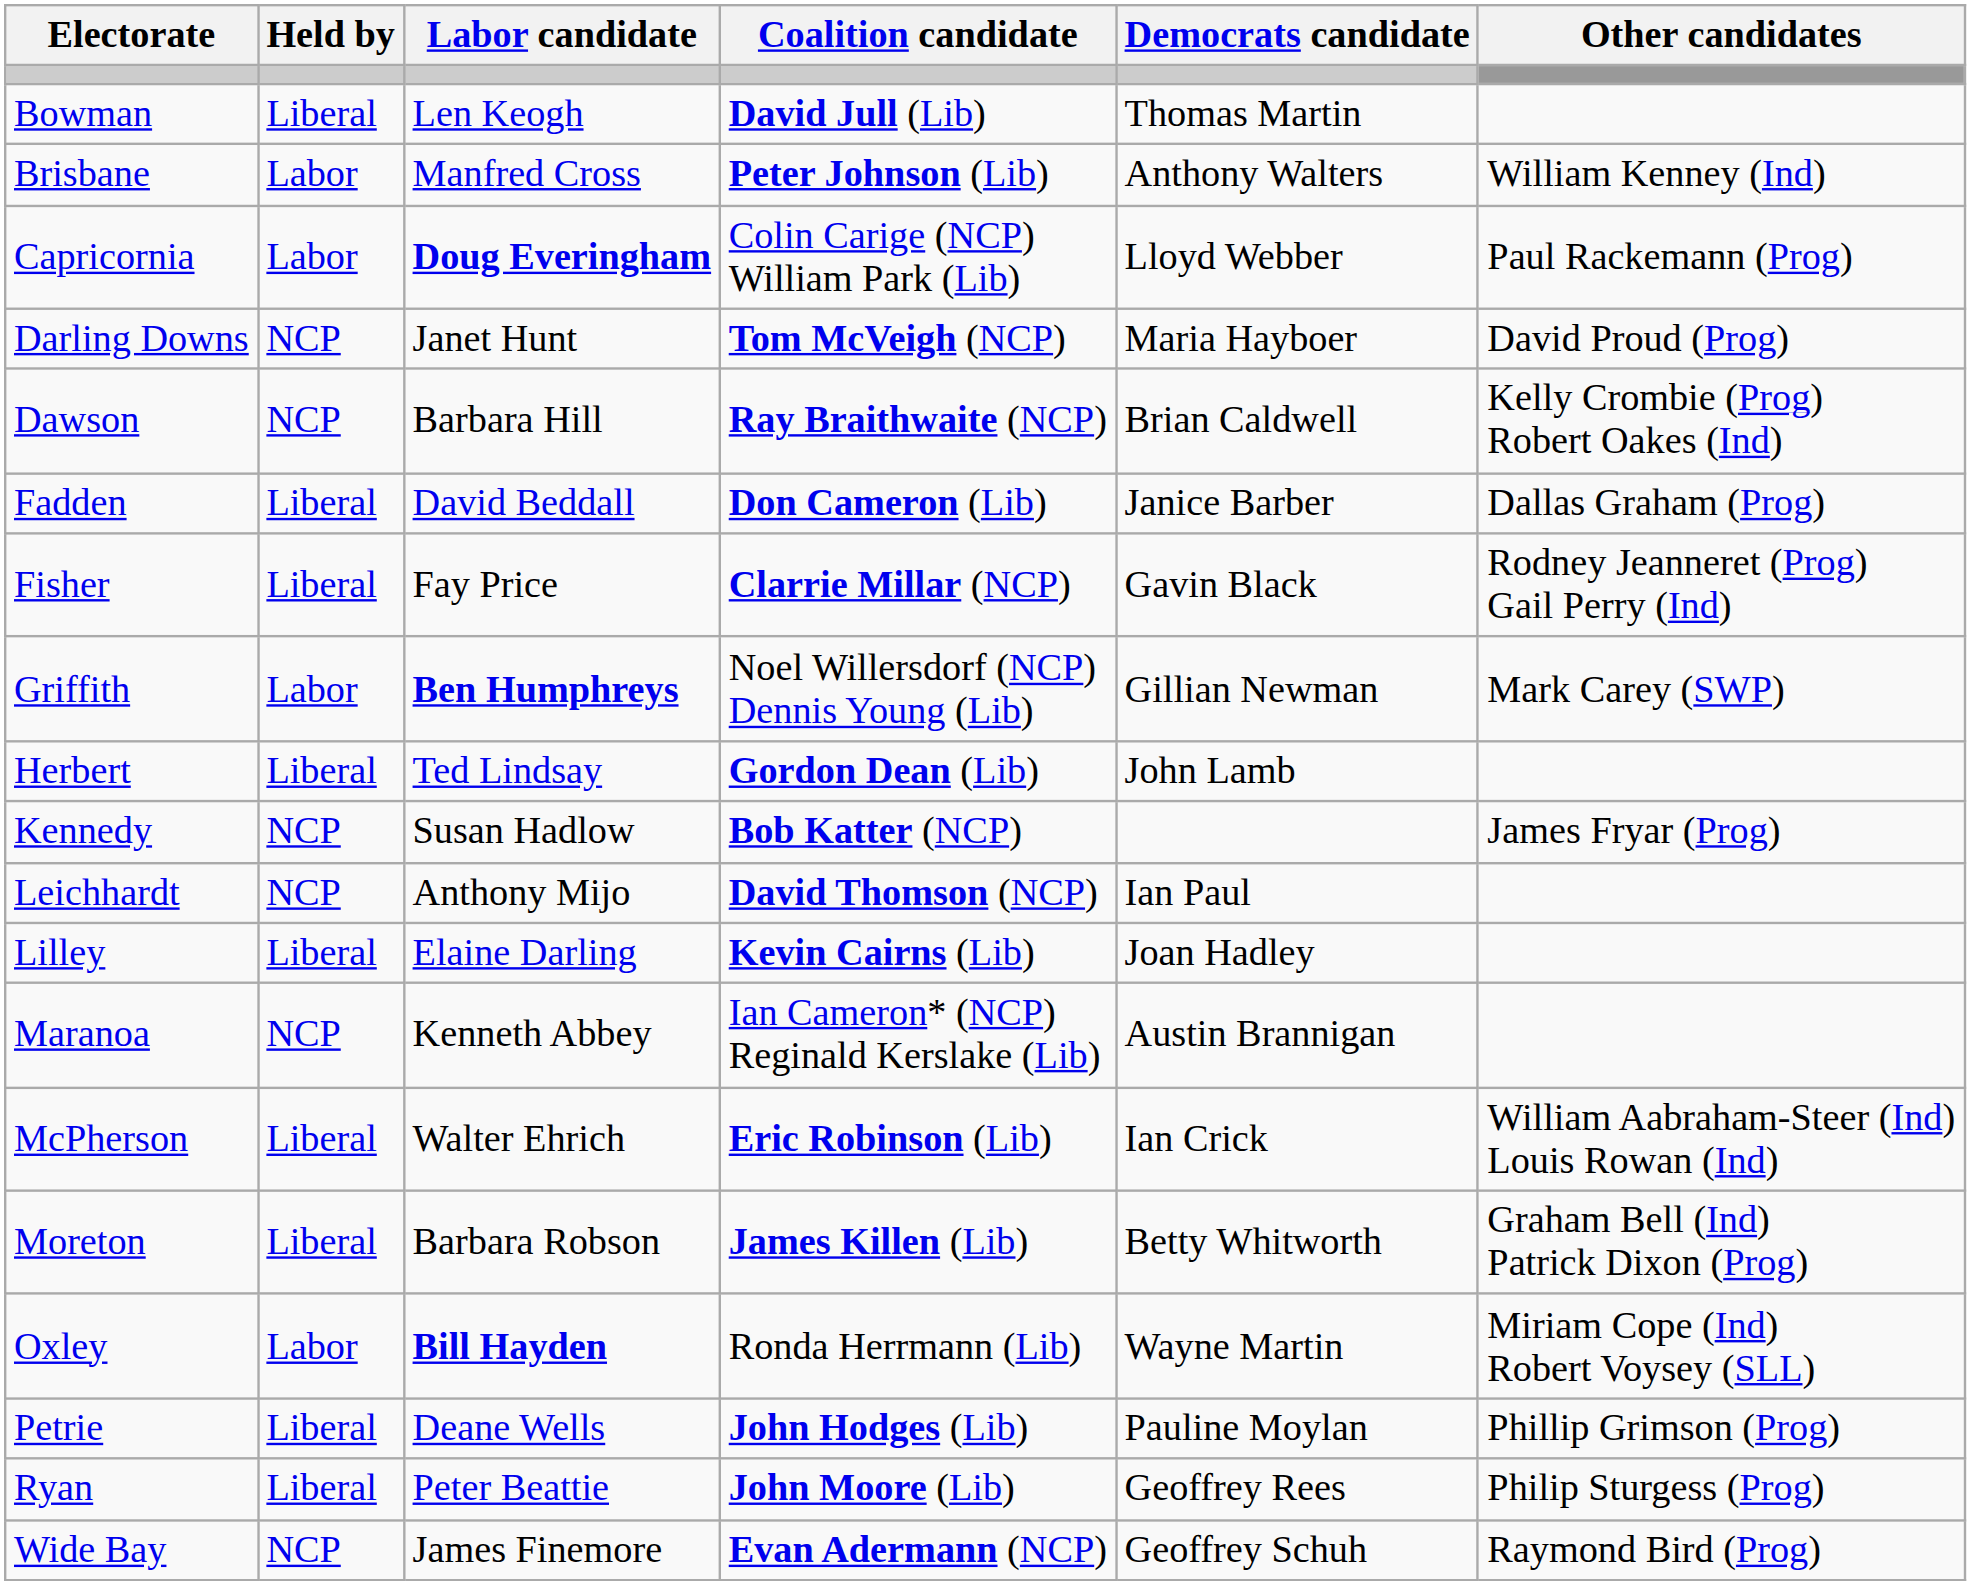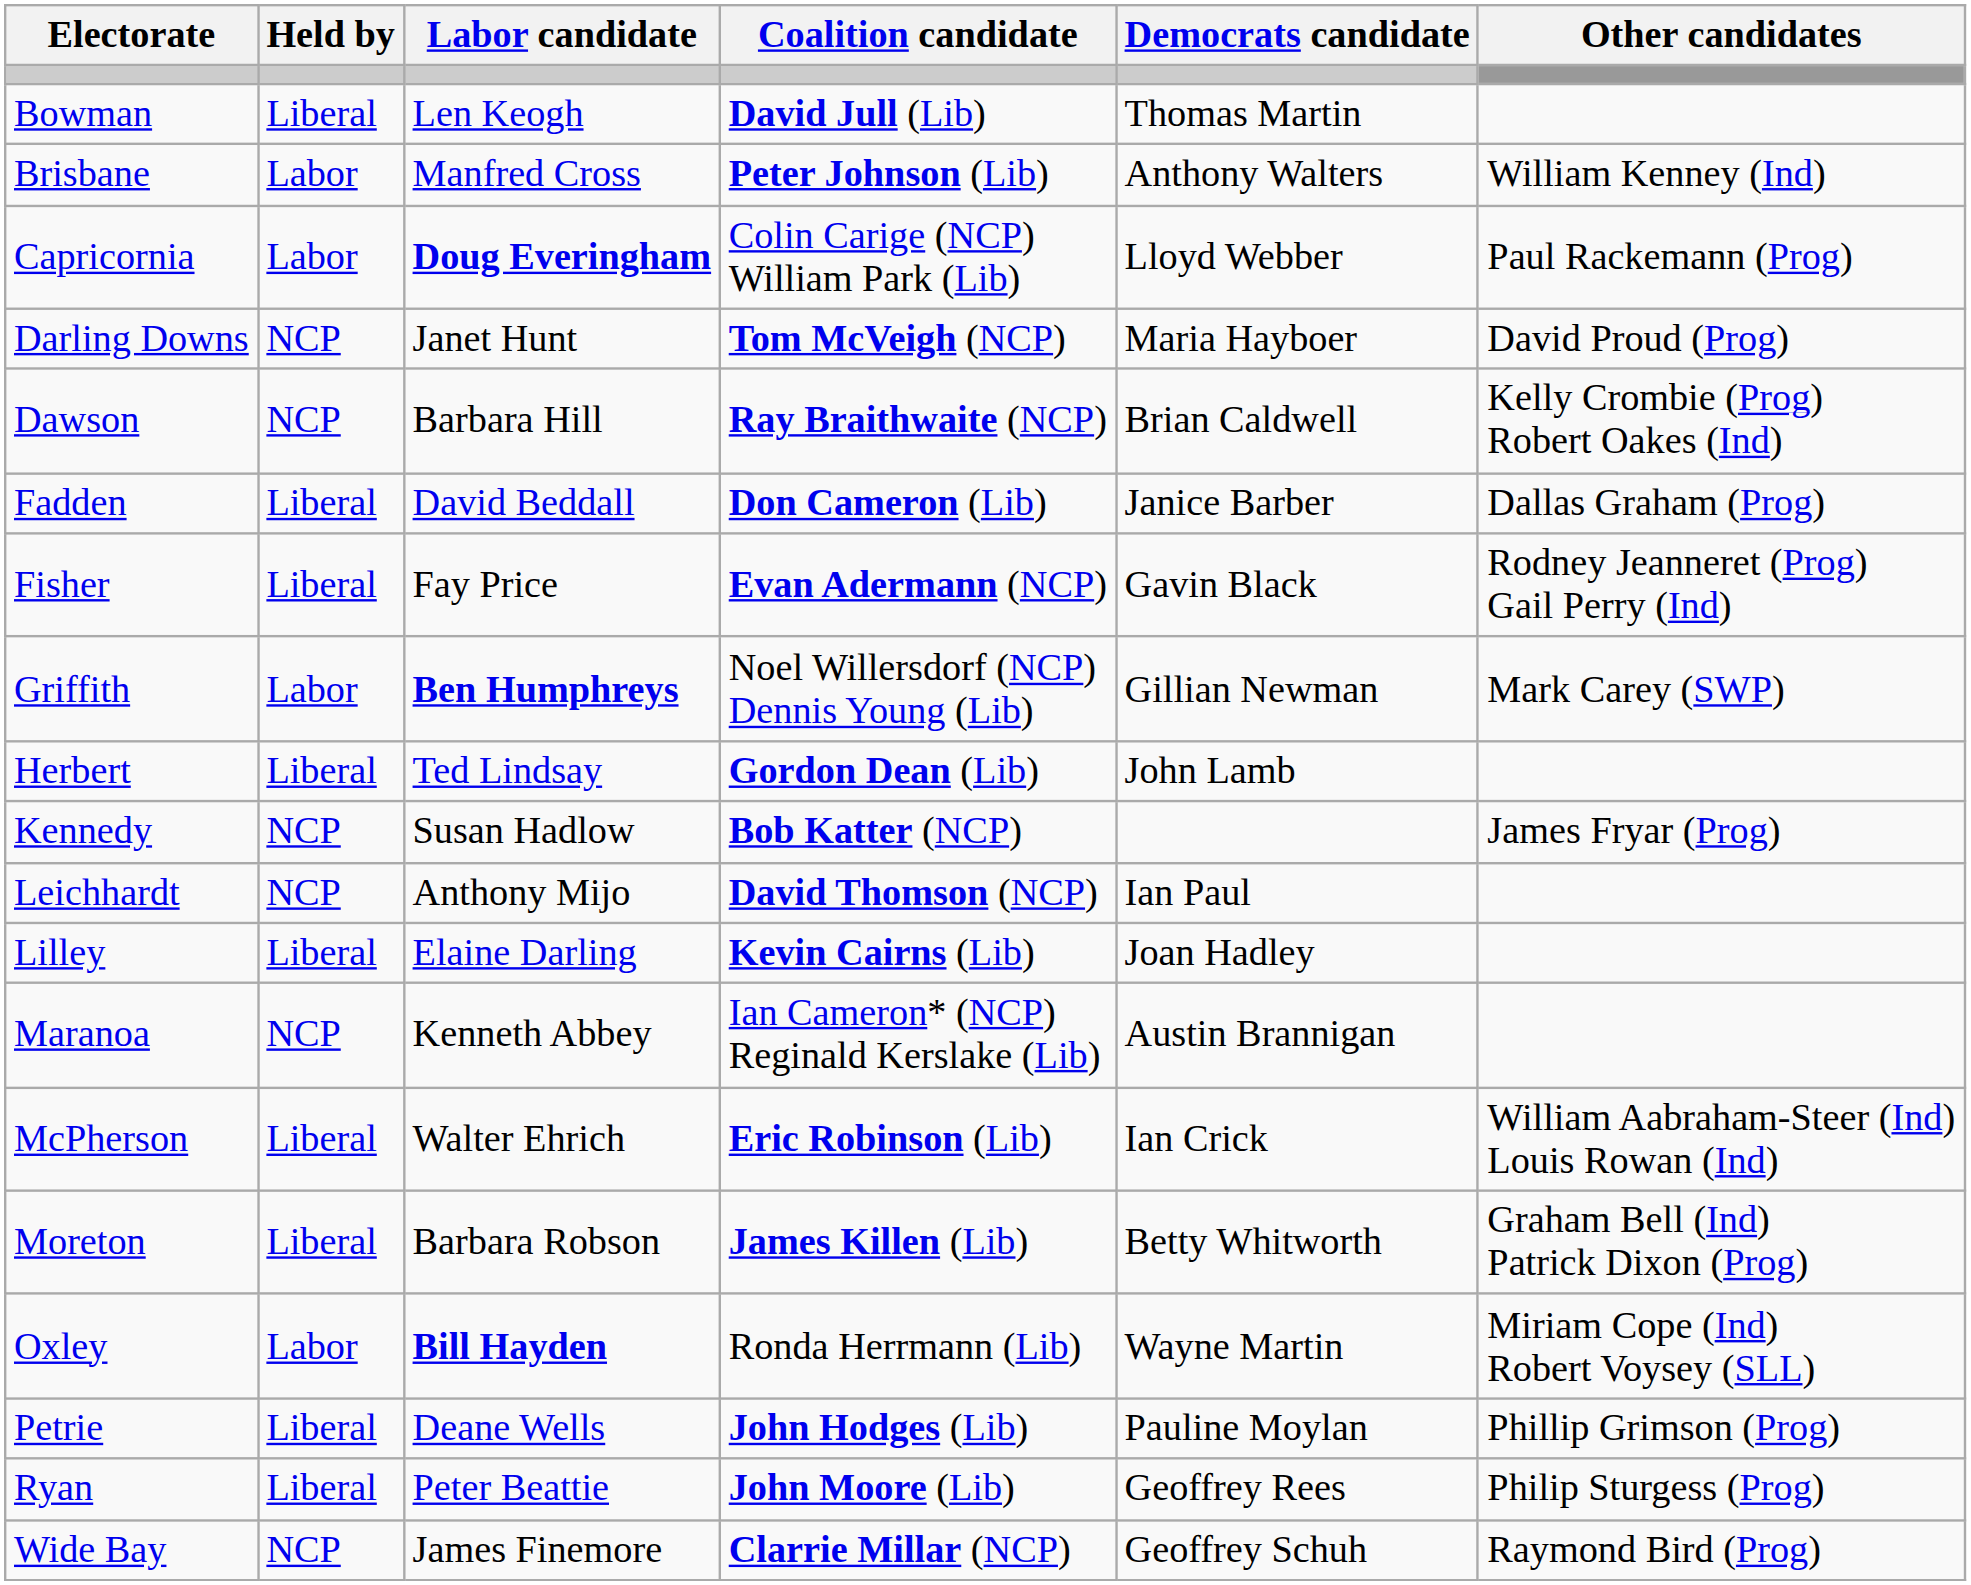Fisher | Coalition candidate: Clarrie Millar (NCP) -> Evan Adermann (NCP)
Wide Bay | Coalition candidate: Evan Adermann (NCP) -> Clarrie Millar (NCP)
